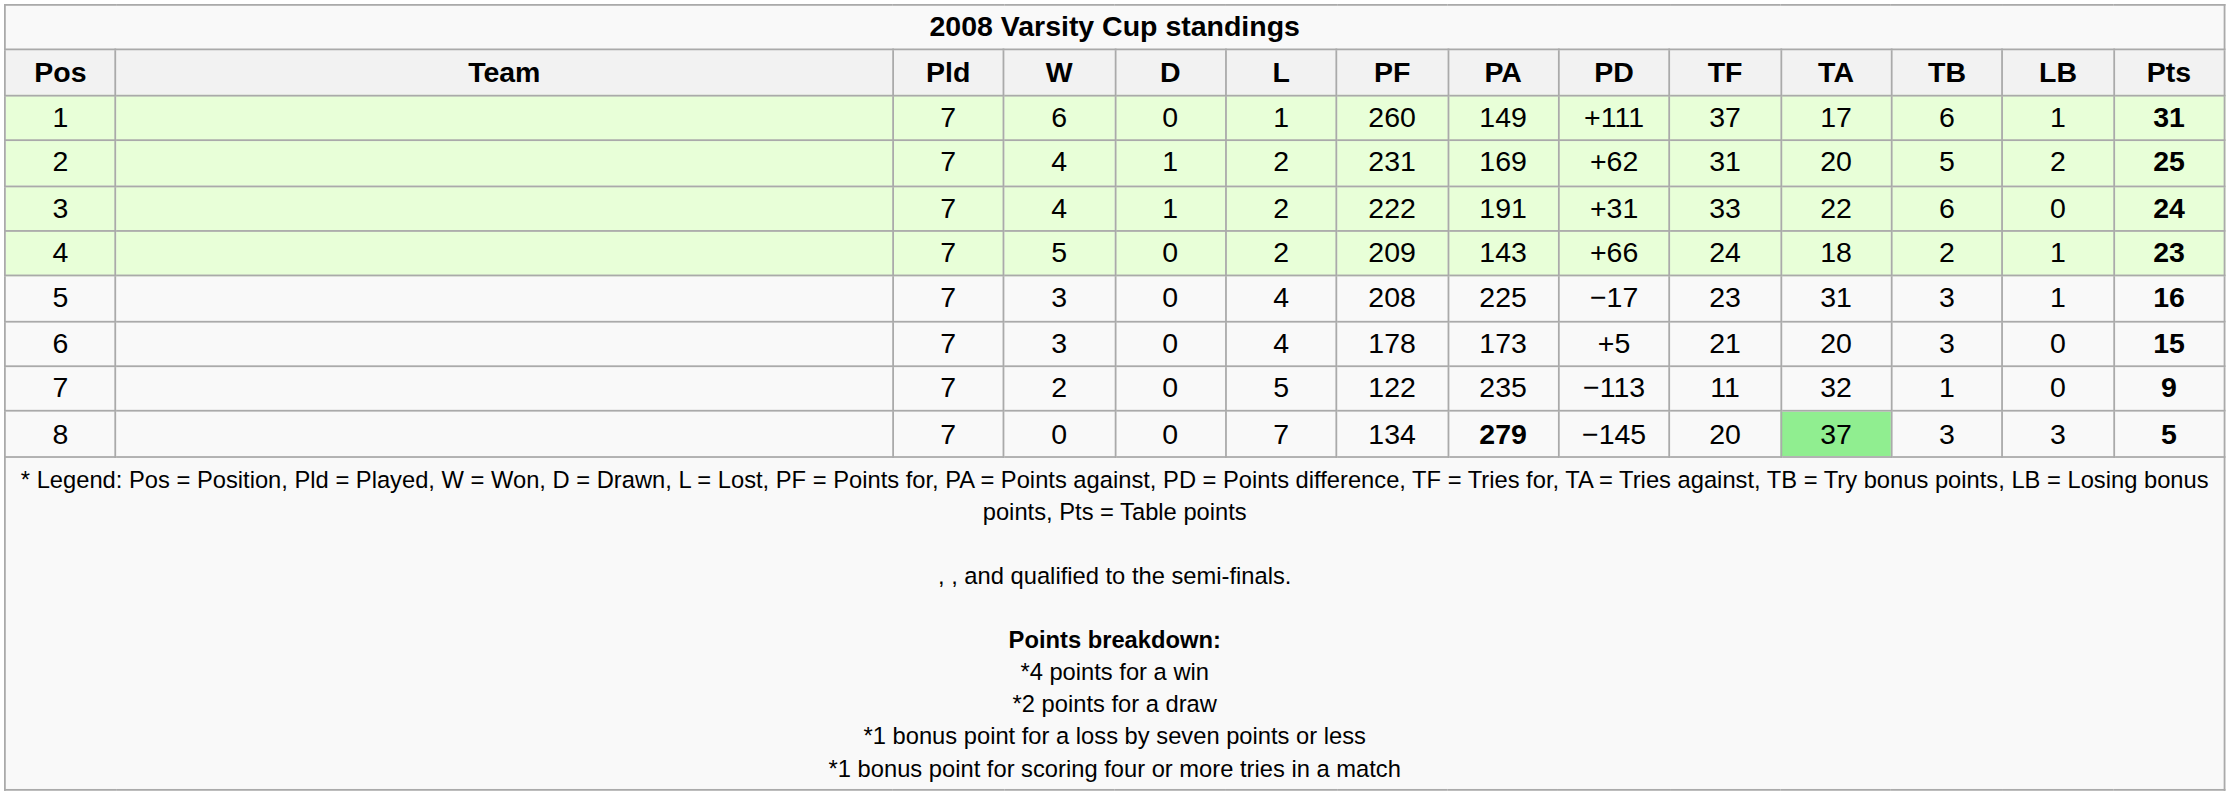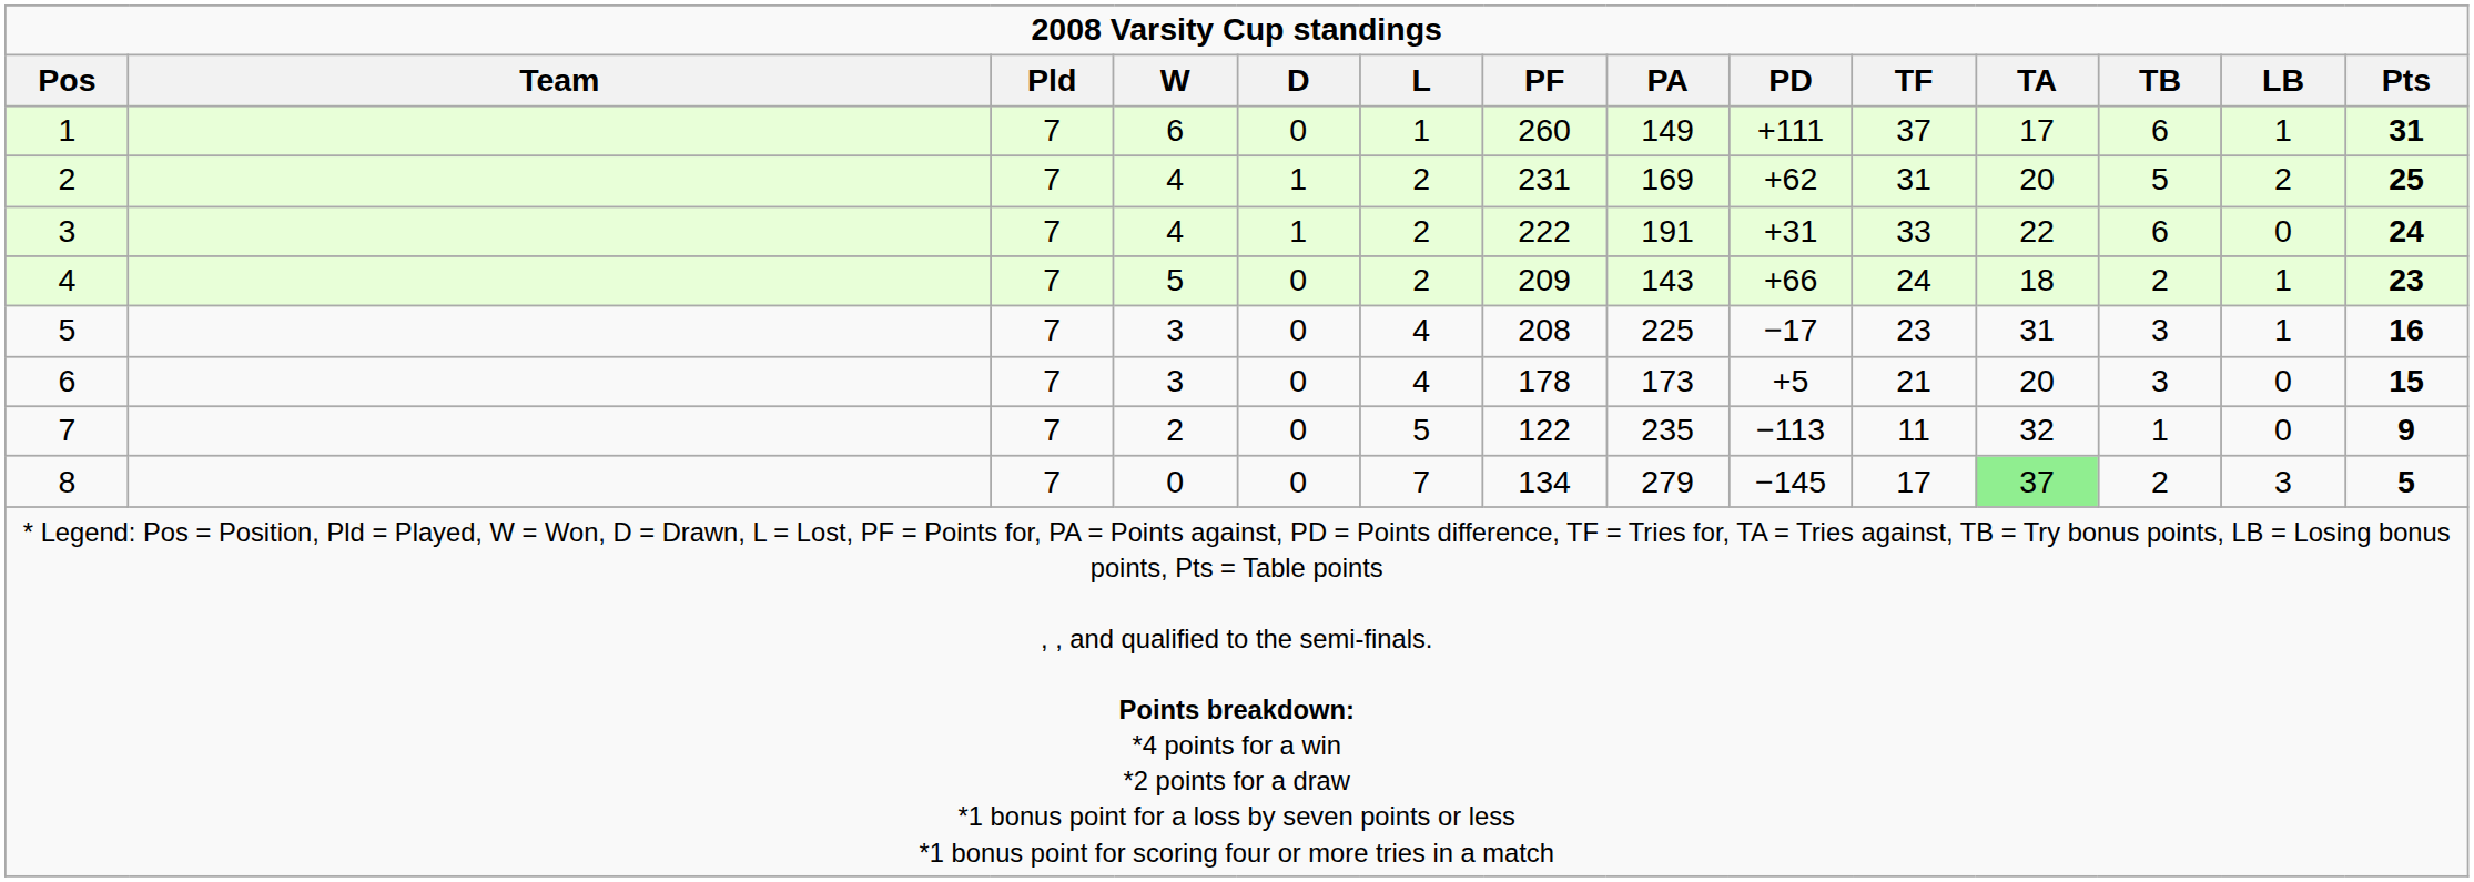8 | PA: bold -> normal
8 | TF: 20 -> 17
8 | TB: 3 -> 2
